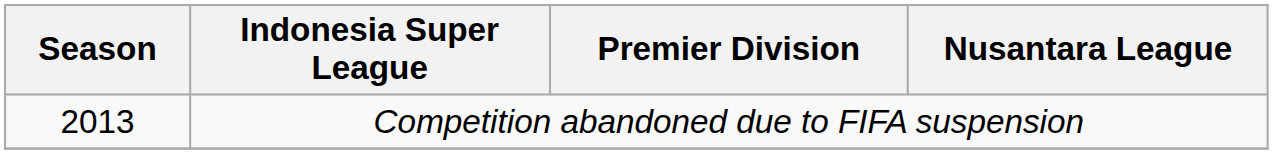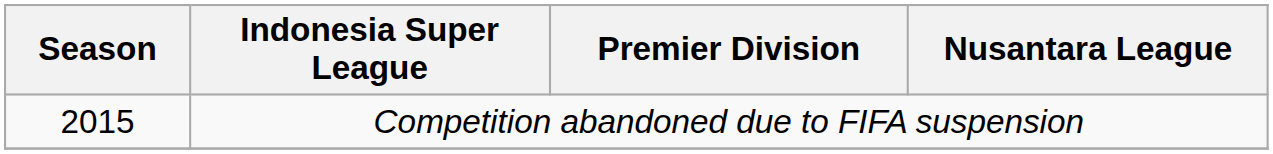Competition abandoned due to FIFA suspension | Season: 2013 -> 2015
